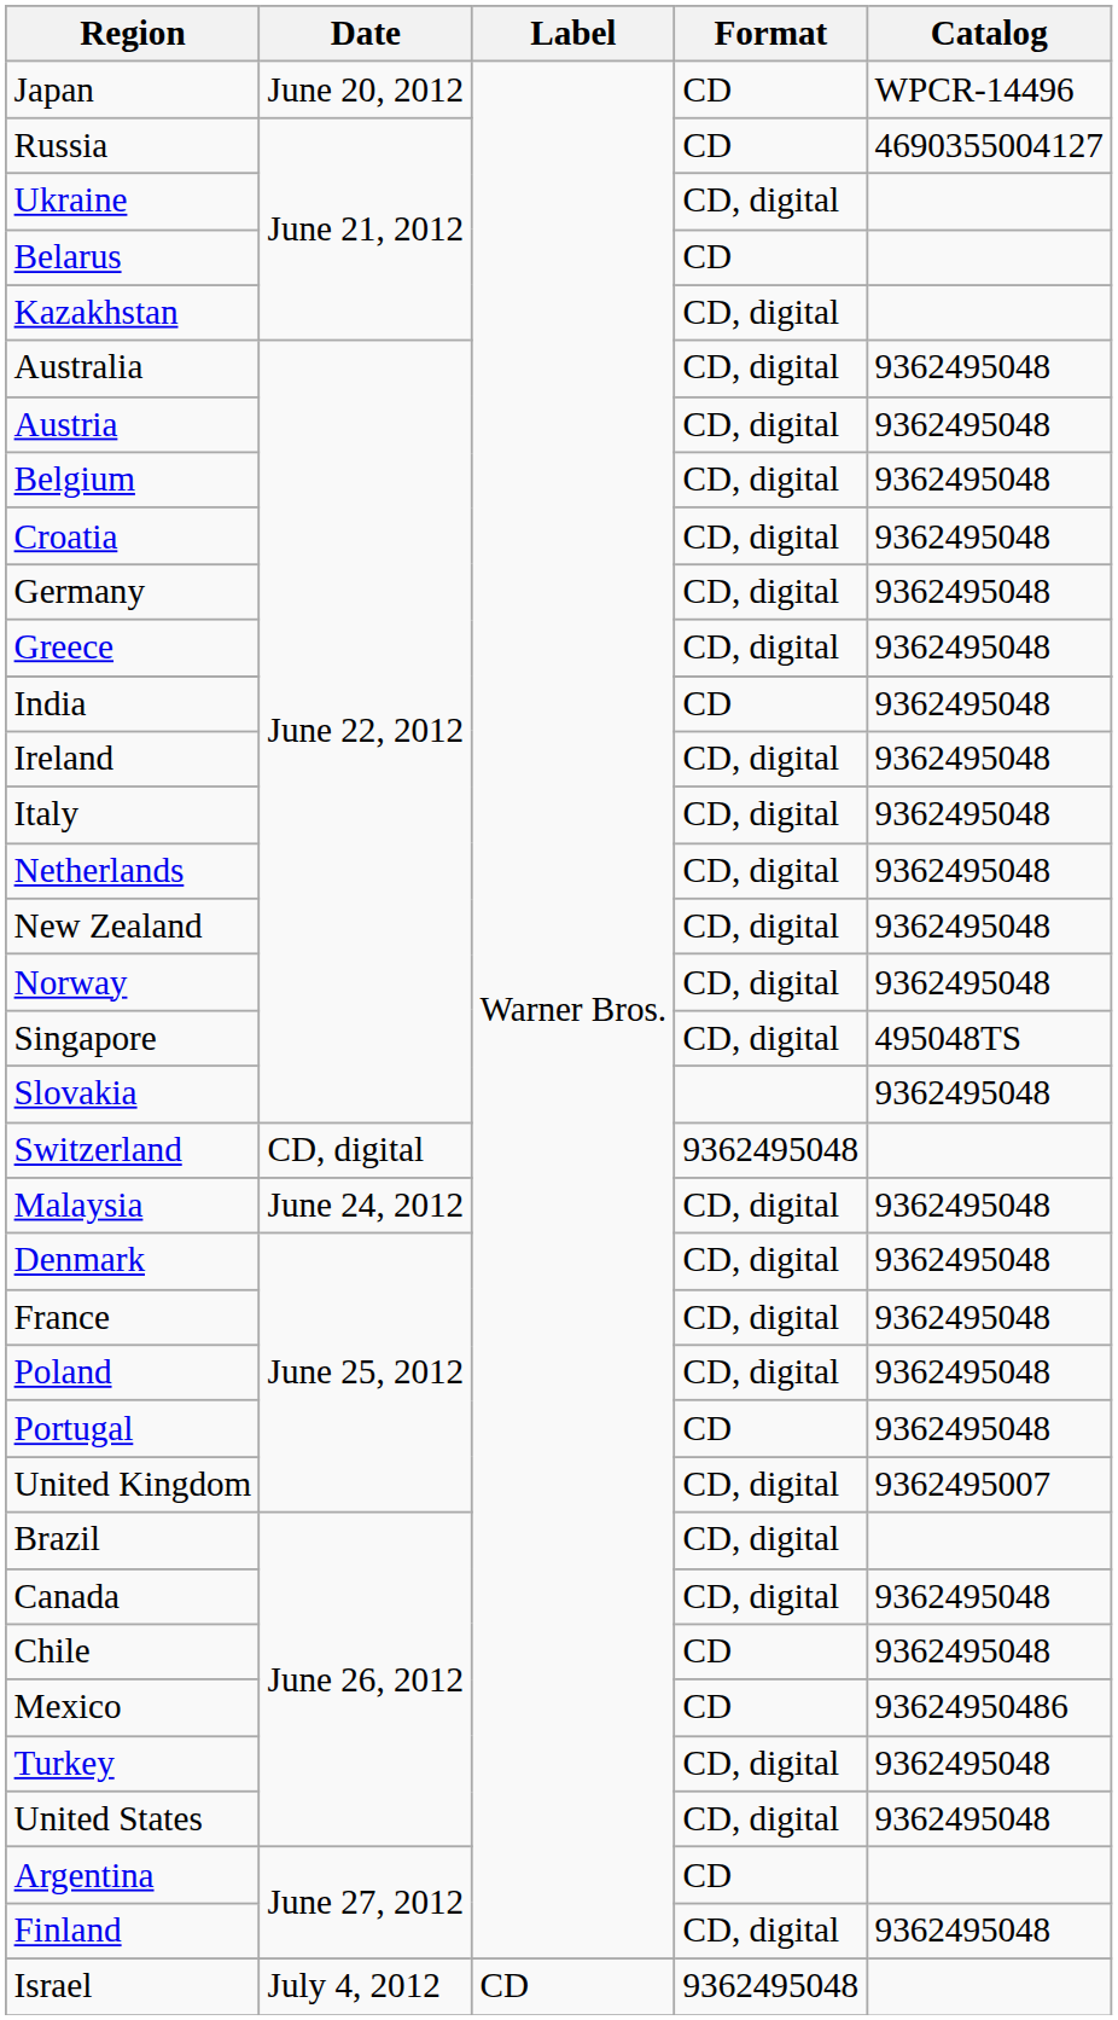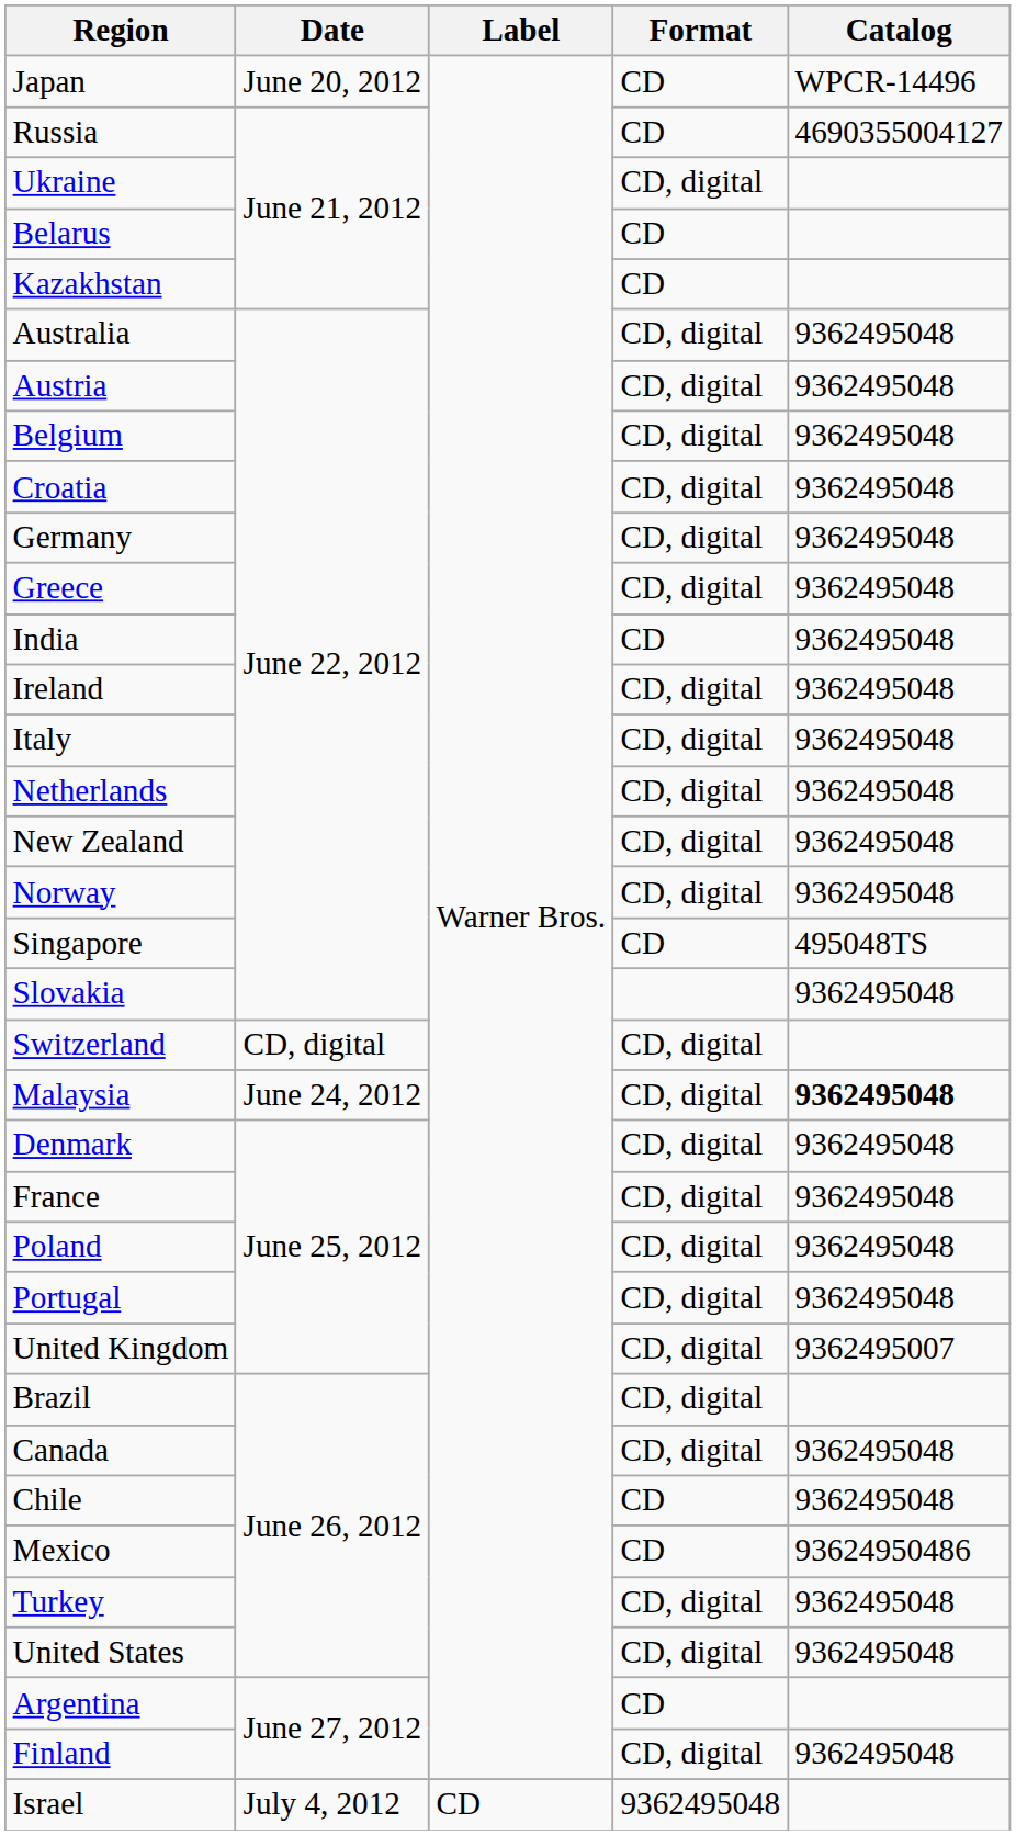Kazakhstan | Format: CD, digital -> CD
Singapore | Format: CD, digital -> CD
Switzerland | Format: 9362495048 -> CD, digital
Malaysia | Catalog: normal -> bold
Portugal | Format: CD -> CD, digital
